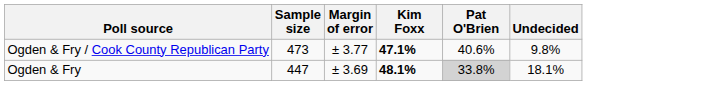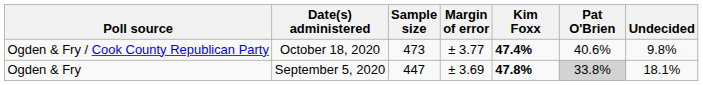+ column: Date(s) administered | October 18, 2020 | September 5, 2020
Ogden & Fry / Cook County Republican Party | Kim Foxx: 47.1% -> 47.4%
Ogden & Fry | Kim Foxx: 48.1% -> 47.8%
